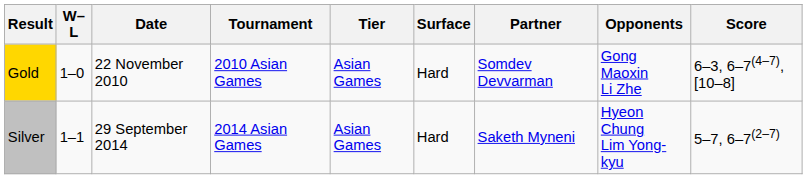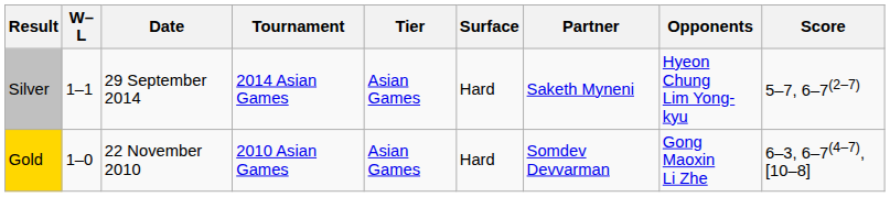rows swapped: Gold <-> Silver
